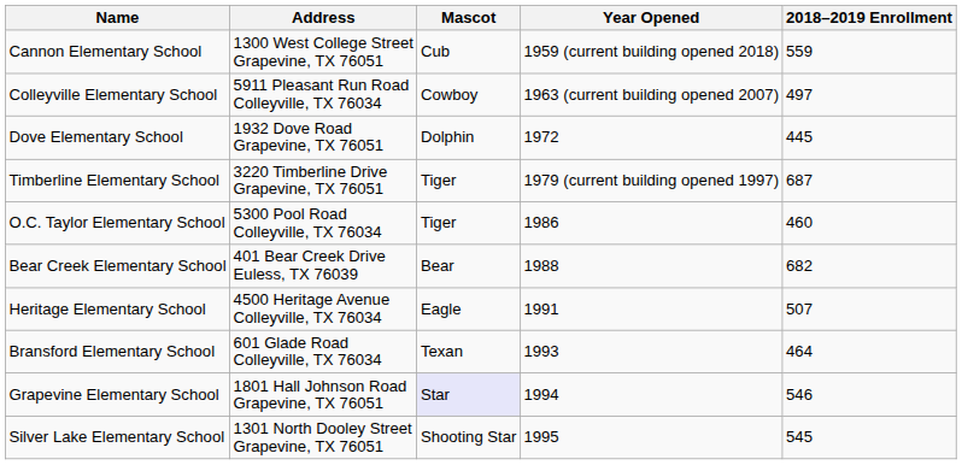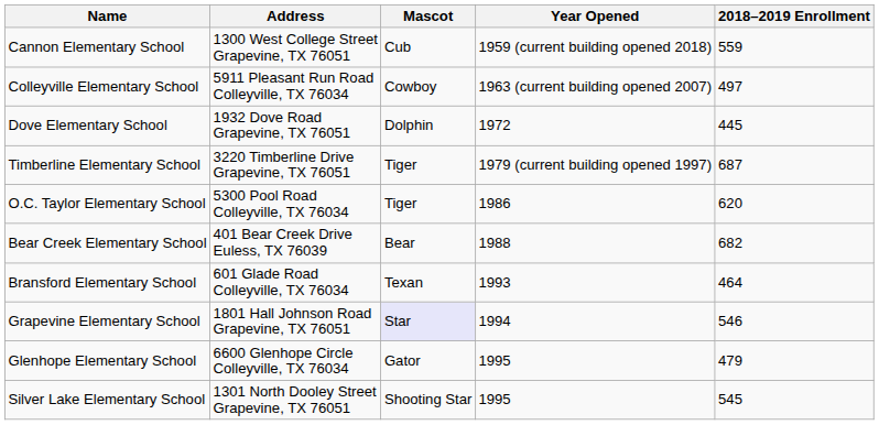O.C. Taylor Elementary School | 2018–2019 Enrollment: 460 -> 620
- row: Heritage Elementary School | 4500 Heritage Avenue Colleyville, TX 76034 | Eagle | 1991 | 507
+ row: Glenhope Elementary School | 6600 Glenhope Circle Colleyville, TX 76034 | Gator | 1995 | 479
